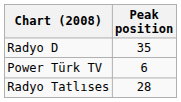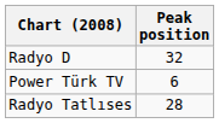Radyo D | Peak position: 35 -> 32
